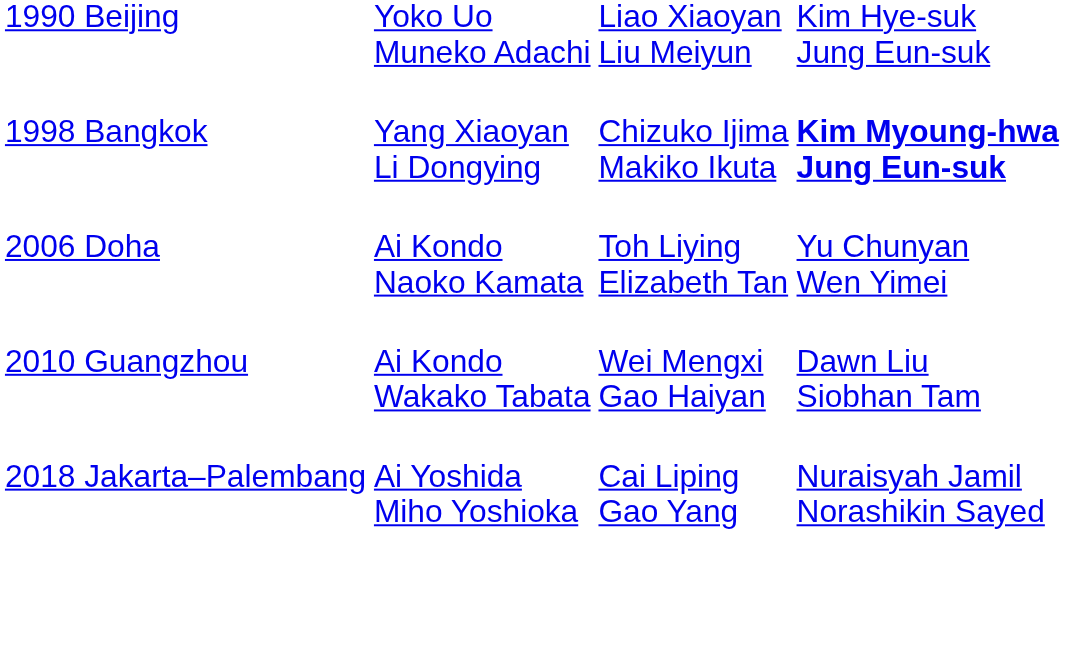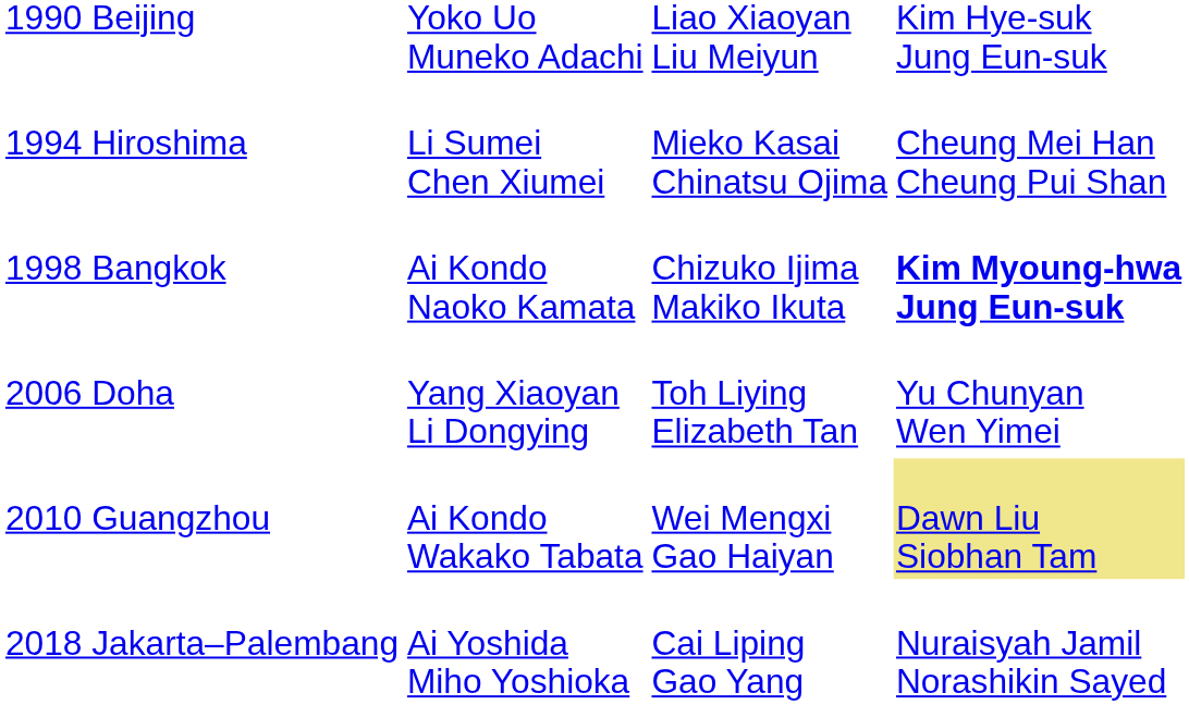+ row: 1994 Hiroshima | Li Sumei Chen Xiumei | Mieko Kasai Chinatsu Ojima | Cheung Mei Han Cheung Pui Shan
1998 Bangkok | column 2: Yang Xiaoyan Li Dongying -> Ai Kondo Naoko Kamata
2006 Doha | column 2: Ai Kondo Naoko Kamata -> Yang Xiaoyan Li Dongying
2010 Guangzhou | column 4: no background -> khaki background
